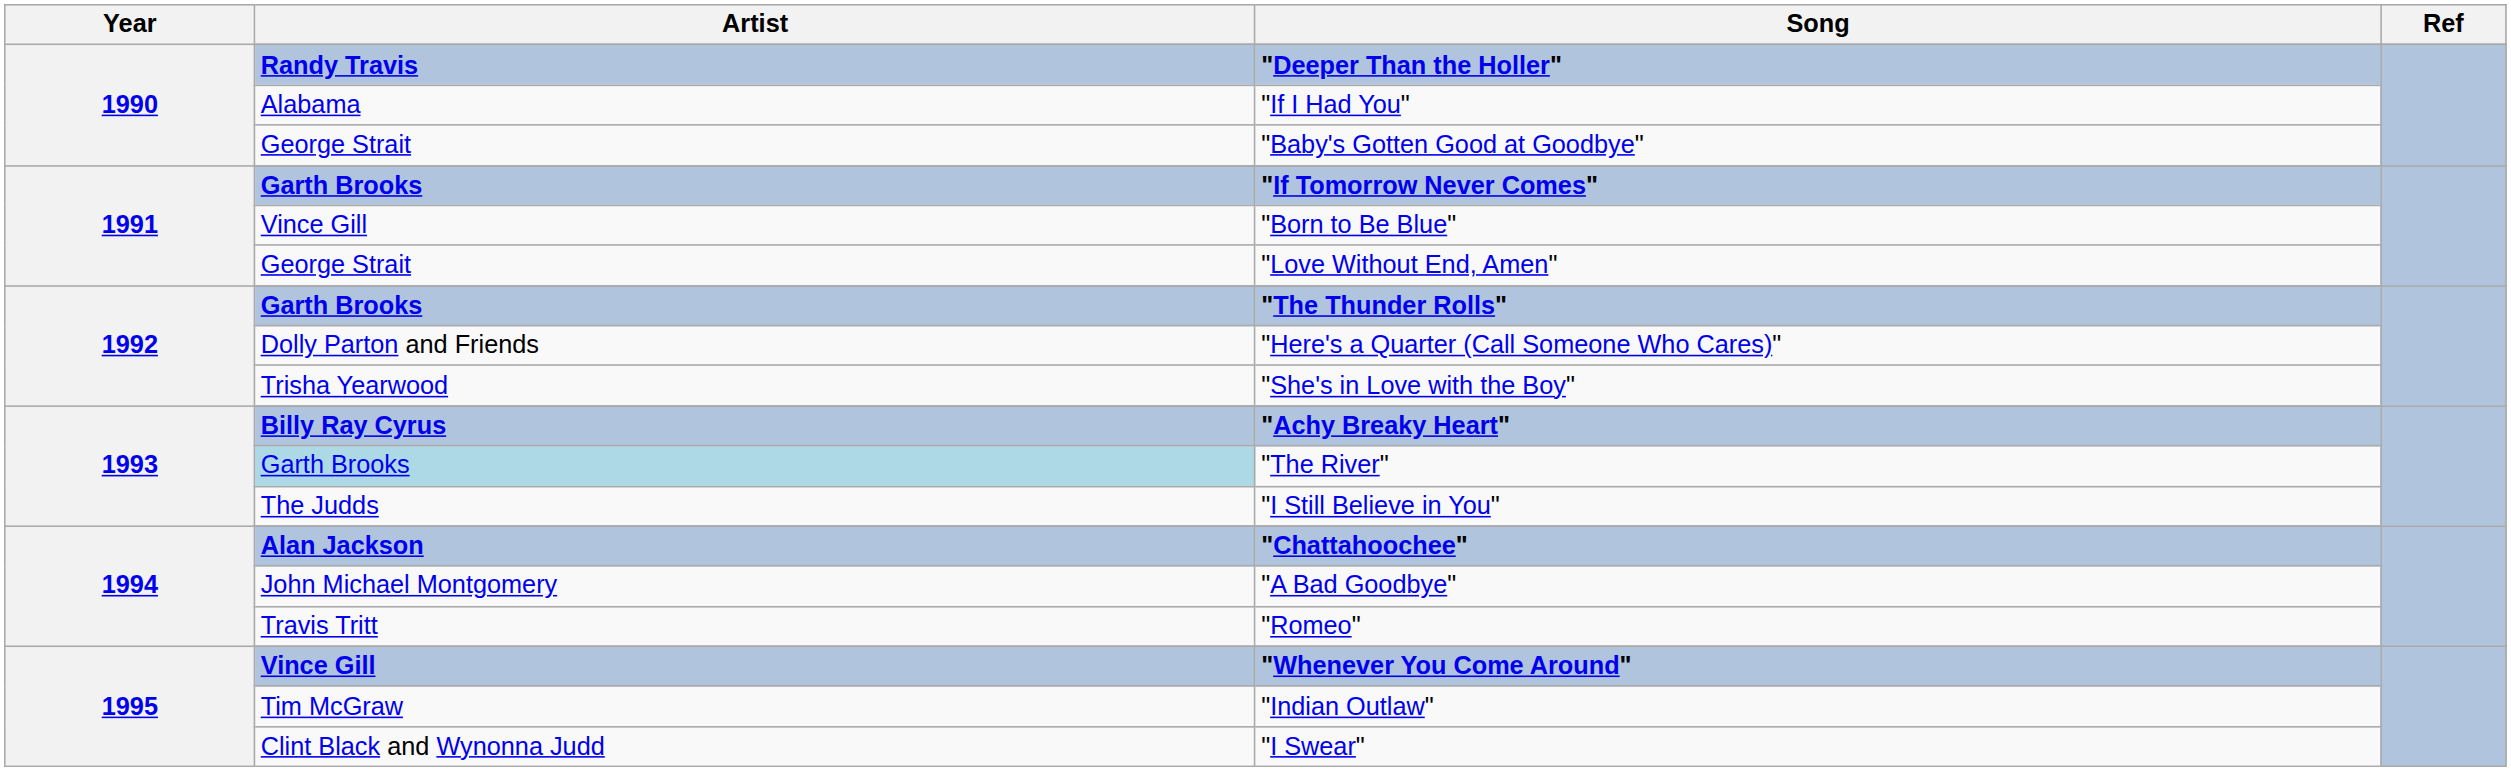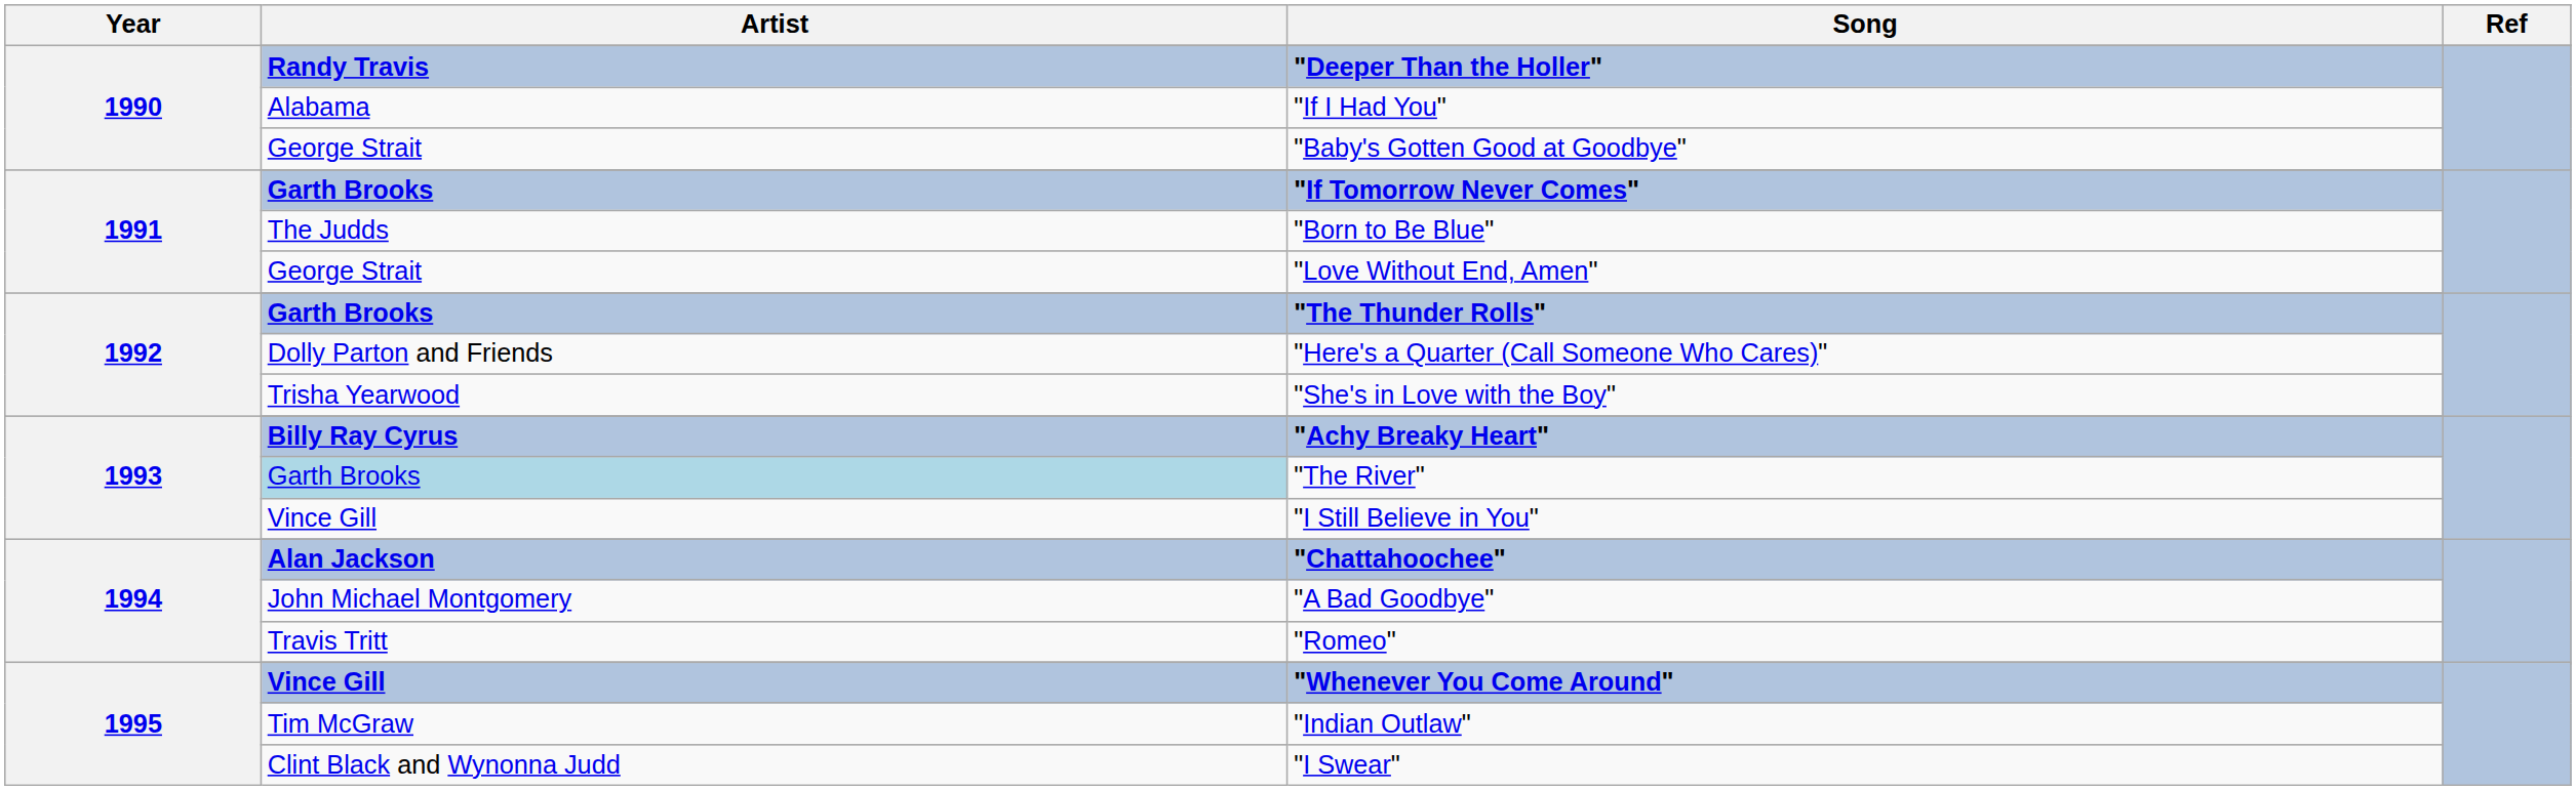"Born to Be Blue" | Artist: Vince Gill -> The Judds
"I Still Believe in You" | Artist: The Judds -> Vince Gill
